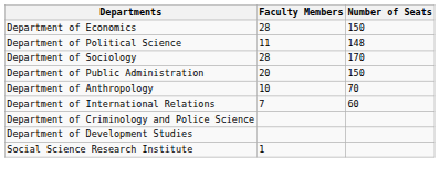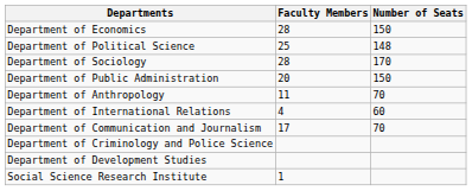Department of Political Science | Faculty Members: 11 -> 25
Department of Anthropology | Faculty Members: 10 -> 11
Department of International Relations | Faculty Members: 7 -> 4
+ row: Department of Communication and Journalism | 17 | 70
